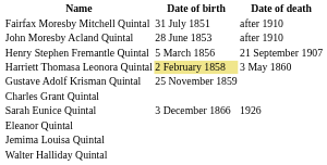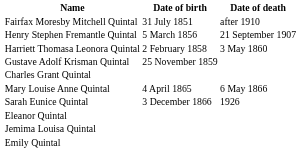- row: John Moresby Acland Quintal | 28 June 1853 | after 1910
Harriett Thomasa Leonora Quintal | Date of birth: khaki background -> no background
+ row: Mary Louise Anne Quintal | 4 April 1865 | 6 May 1866
- row: Walter Halliday Quintal
+ row: Emily Quintal
